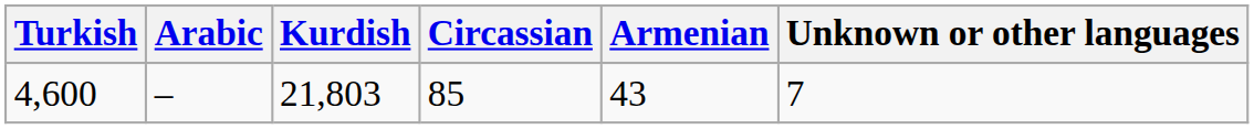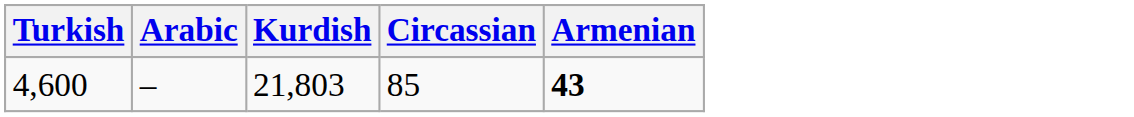- column: Unknown or other languages | 7
4,600 | Armenian: normal -> bold
